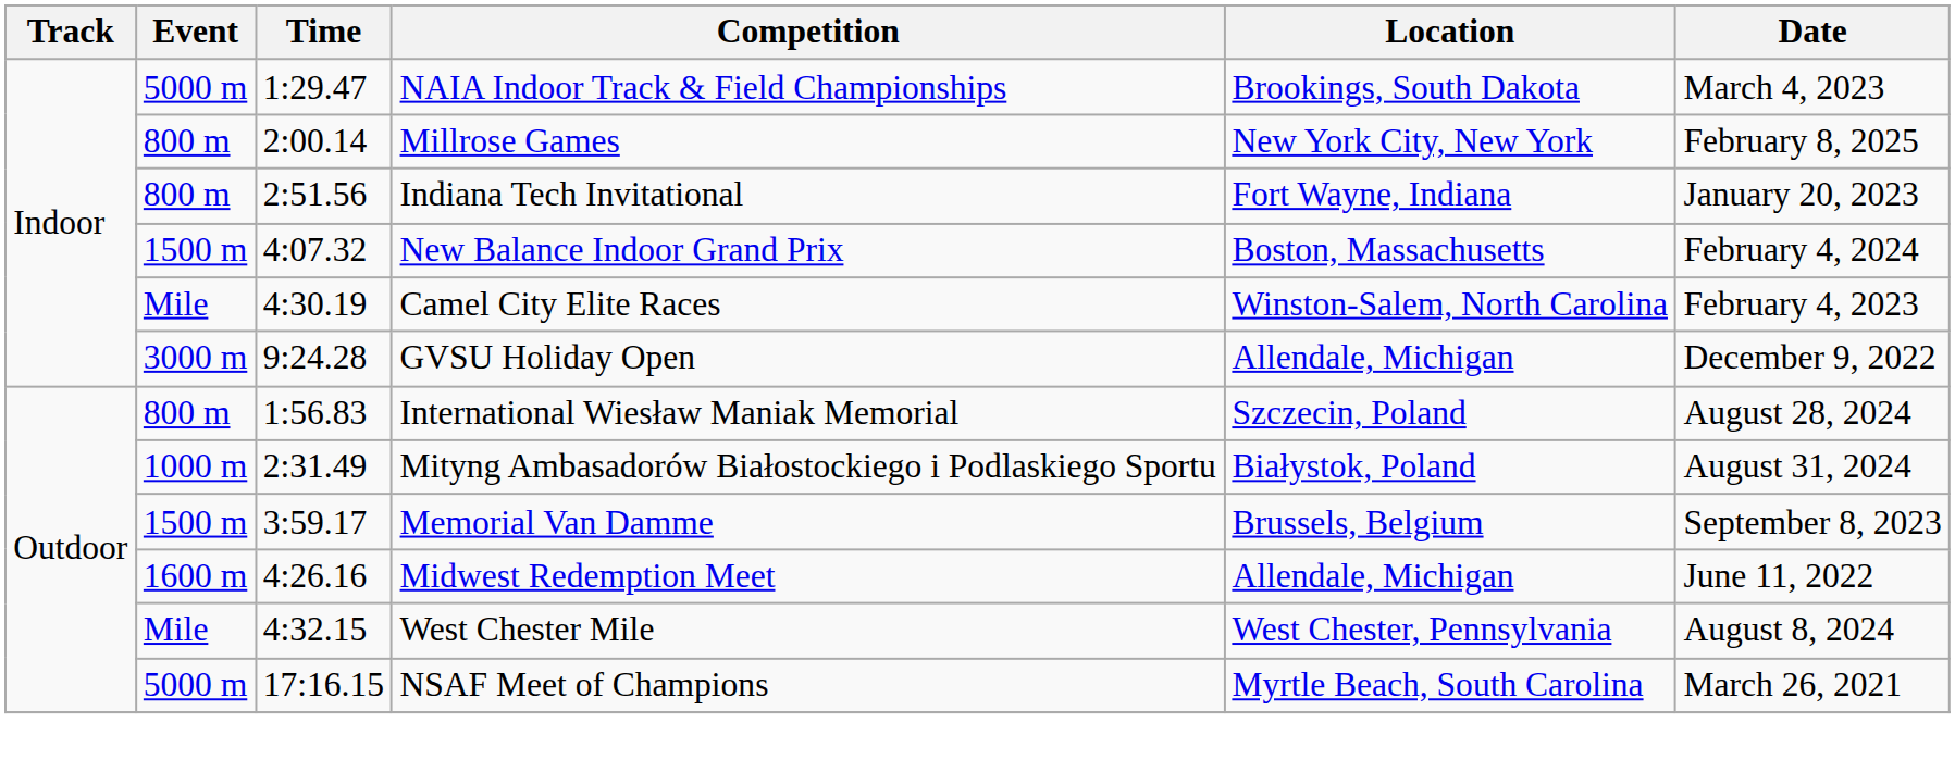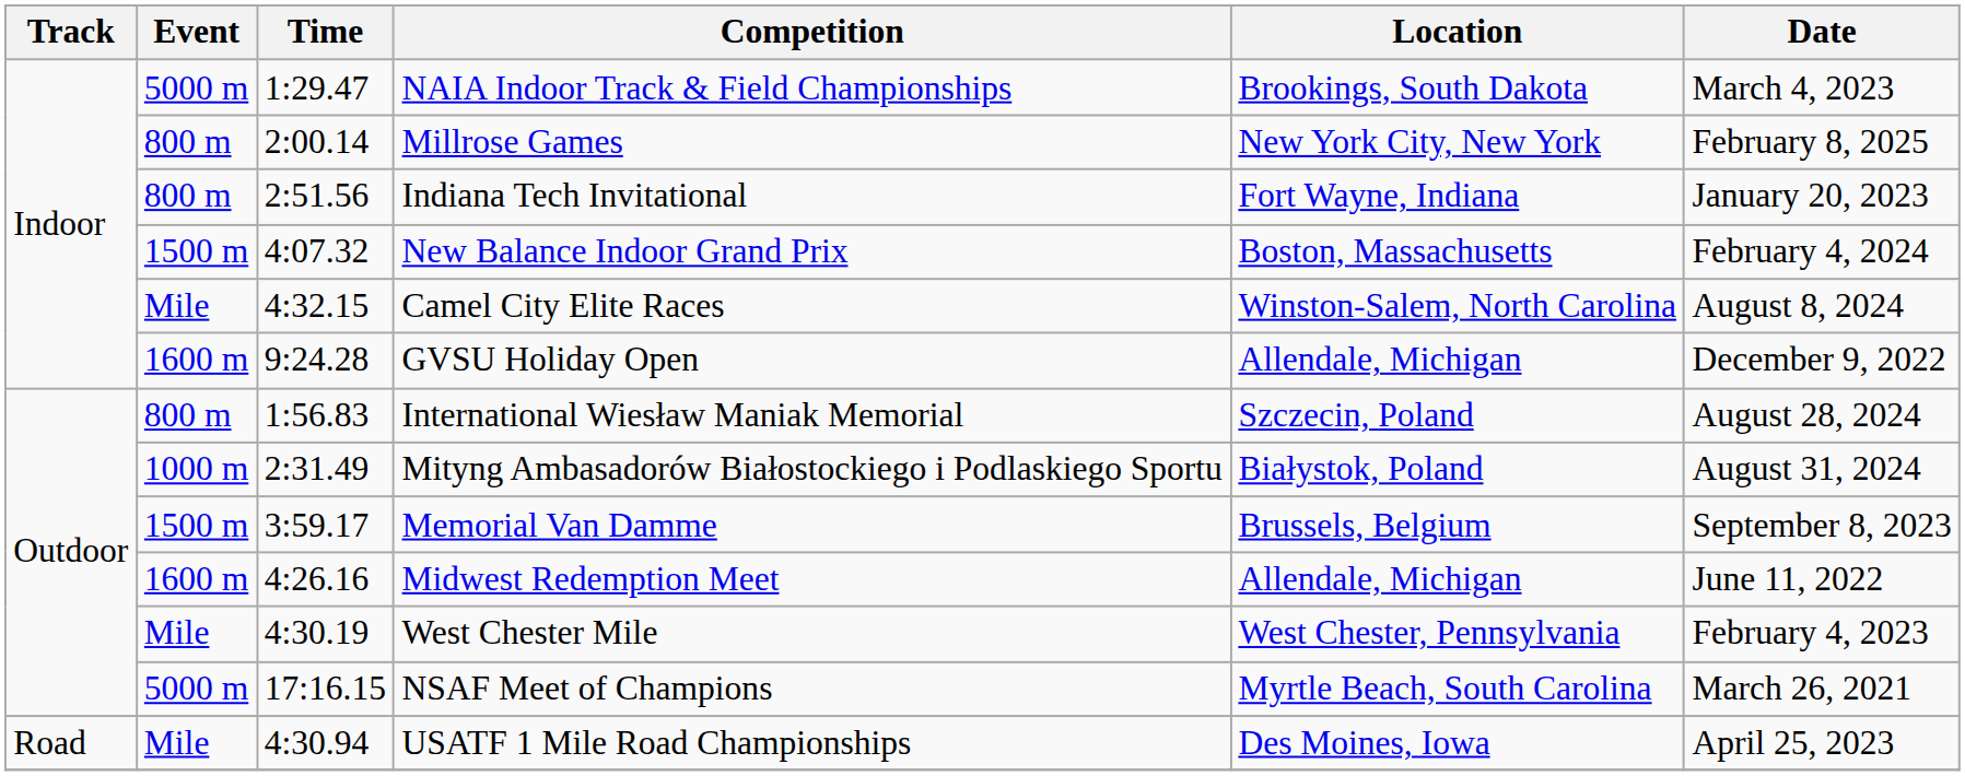Camel City Elite Races | Time: 4:30.19 -> 4:32.15
Camel City Elite Races | Date: February 4, 2023 -> August 8, 2024
GVSU Holiday Open | Event: 3000 m -> 1600 m
West Chester Mile | Time: 4:32.15 -> 4:30.19
West Chester Mile | Date: August 8, 2024 -> February 4, 2023
+ row: Road | Mile | 4:30.94 | USATF 1 Mile Road Championships | Des Moines, Iowa | April 25, 2023
